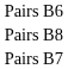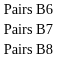rows swapped: Pairs B7 <-> Pairs B8
